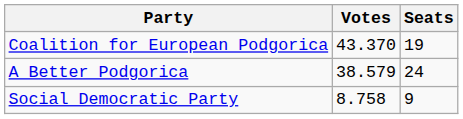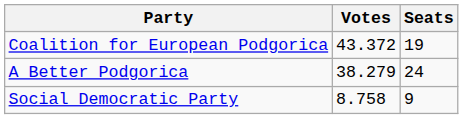Coalition for European Podgorica | Votes: 43.370 -> 43.372
A Better Podgorica | Votes: 38.579 -> 38.279
